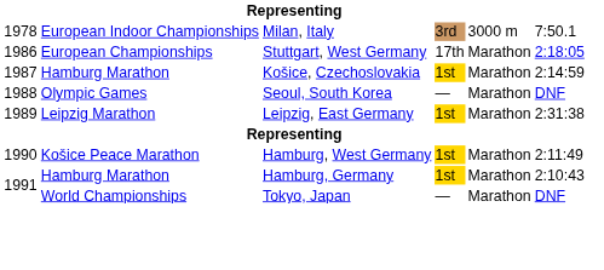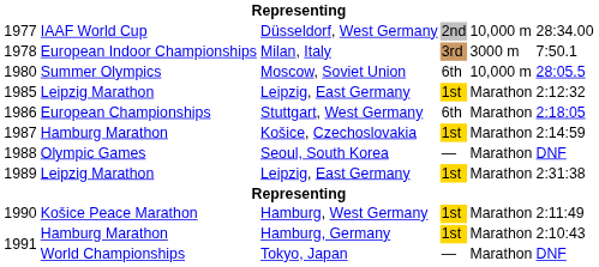+ row: 1977 | IAAF World Cup | Düsseldorf, West Germany | 2nd | 10,000 m | 28:34.00
+ row: 1980 | Summer Olympics | Moscow, Soviet Union | 6th | 10,000 m | 28:05.5
+ row: 1985 | Leipzig Marathon | Leipzig, East Germany | 1st | Marathon | 2:12:32
Stuttgart, West Germany | column 4: 17th -> 6th
